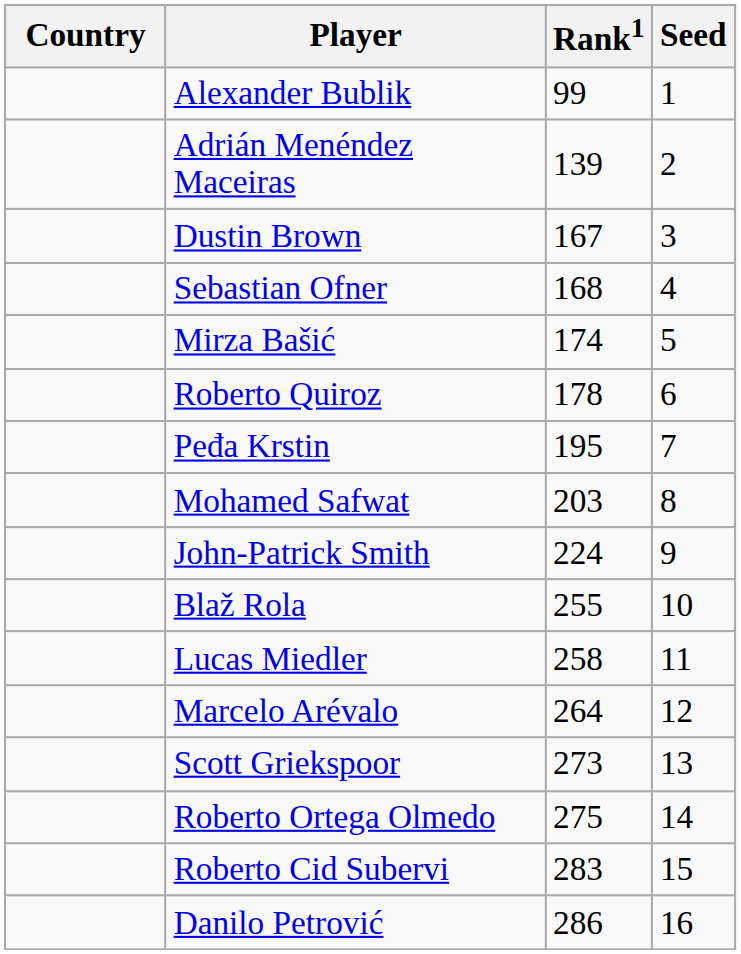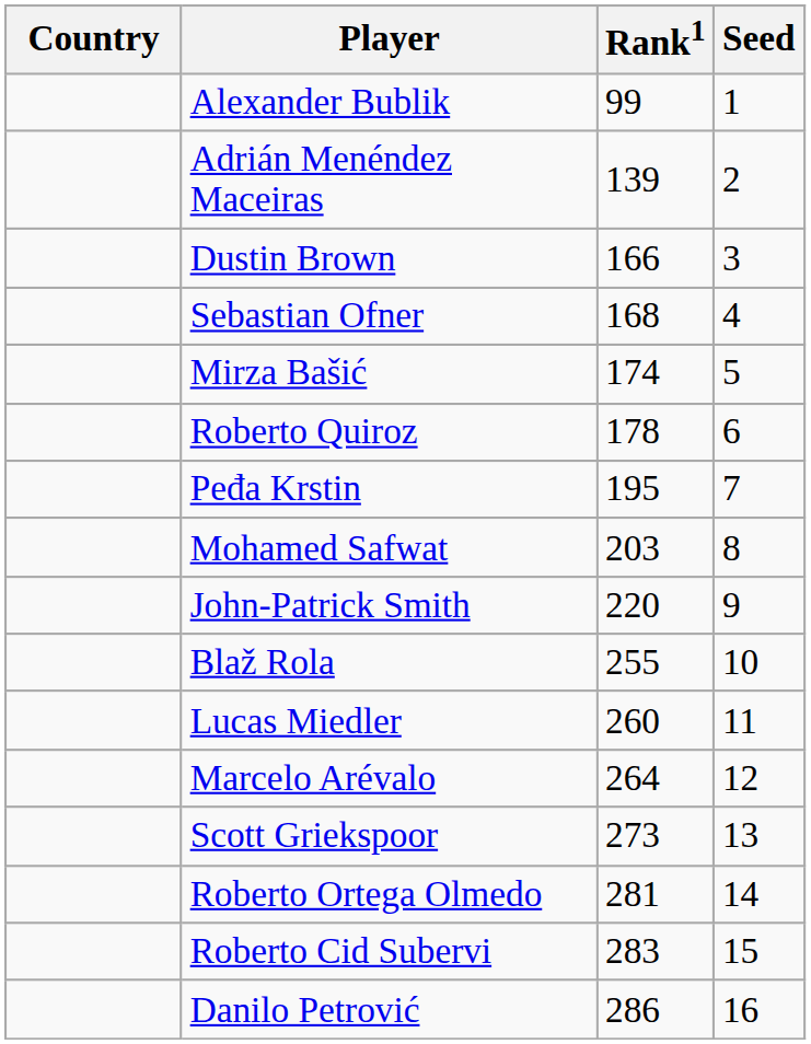Dustin Brown | Rank1: 167 -> 166
John-Patrick Smith | Rank1: 224 -> 220
Lucas Miedler | Rank1: 258 -> 260
Roberto Ortega Olmedo | Rank1: 275 -> 281
